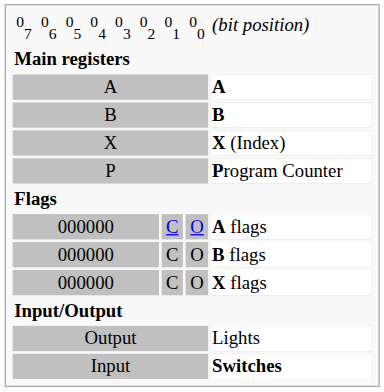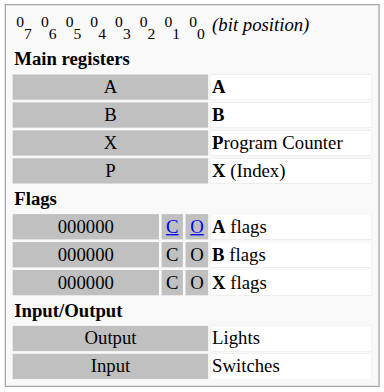X | column 9: X (Index) -> Program Counter
P | column 9: Program Counter -> X (Index)
Input | column 9: bold -> normal
